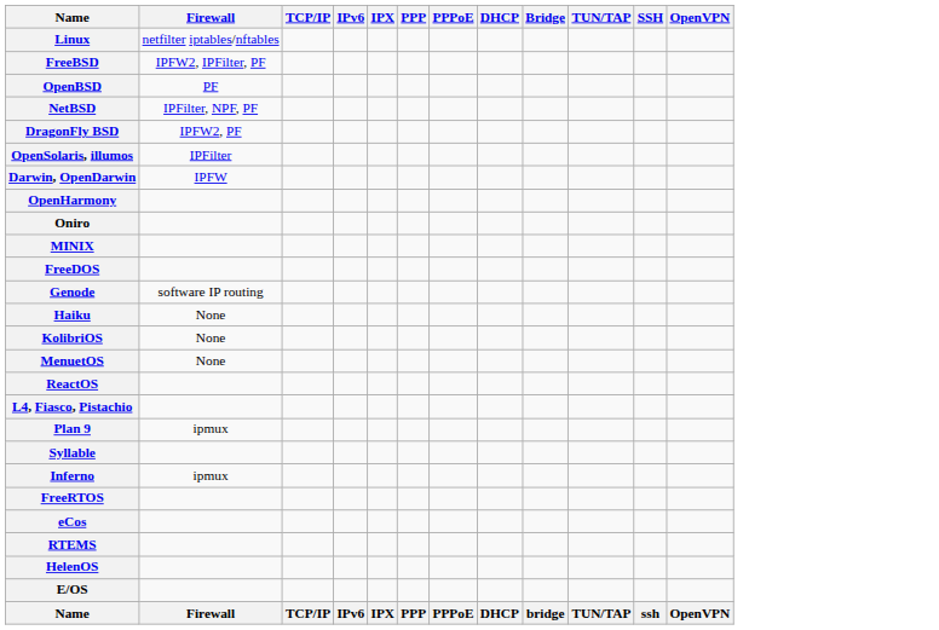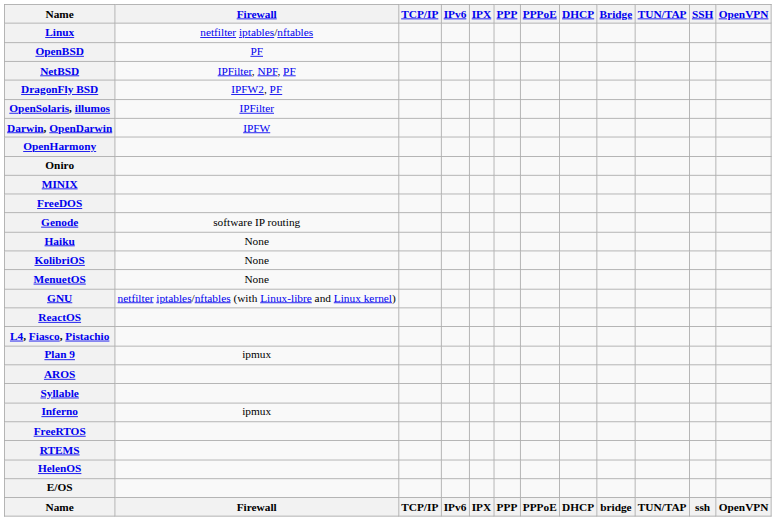- row: FreeBSD | IPFW2, IPFilter, PF
+ row: GNU | netfilter iptables/nftables (with Linux-libre and Linux kernel)
+ row: AROS
- row: eCos
